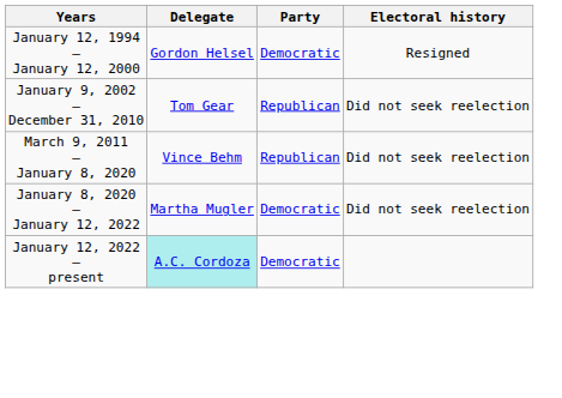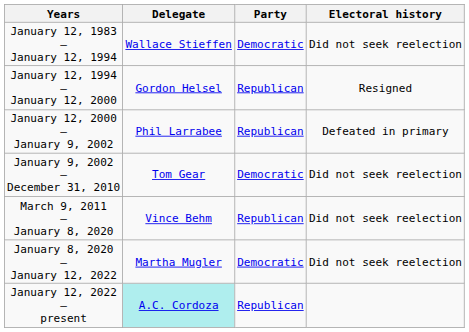+ row: January 12, 1983 – January 12, 1994 | Wallace Stieffen | Democratic | Did not seek reelection
January 12, 1994 – January 12, 2000 | Party: Democratic -> Republican
+ row: January 12, 2000 – January 9, 2002 | Phil Larrabee | Republican | Defeated in primary
January 9, 2002 – December 31, 2010 | Party: Republican -> Democratic
January 12, 2022 – present | Party: Democratic -> Republican
